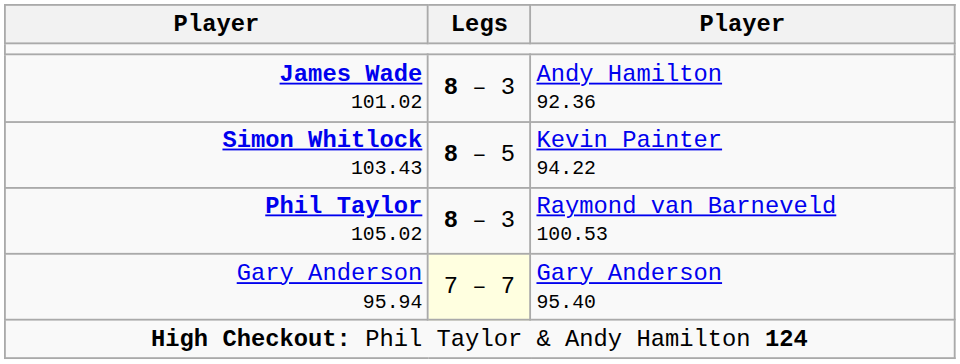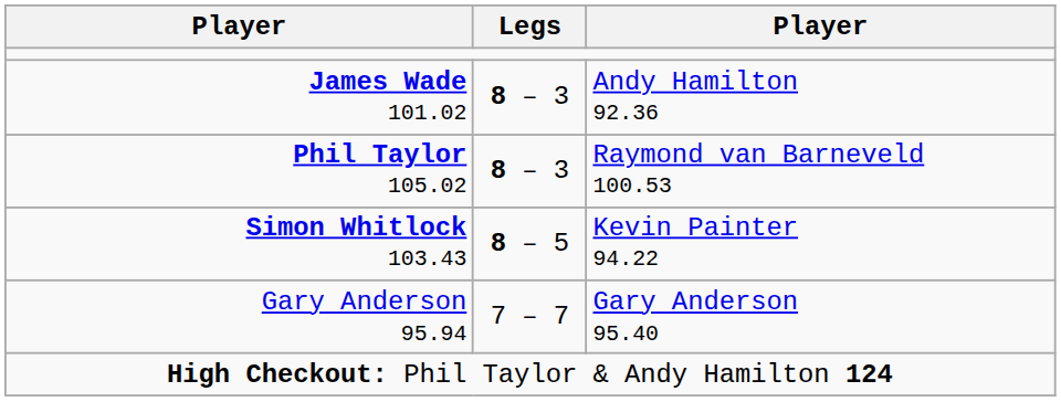rows swapped: Simon Whitlock 103.43 <-> Phil Taylor 105.02
Gary Anderson 95.94 | Legs: lightyellow background -> no background
